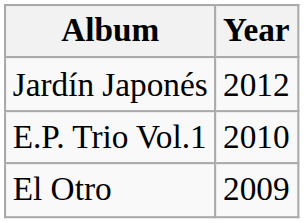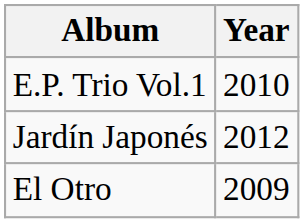rows swapped: Jardín Japonés <-> E.P. Trio Vol.1
